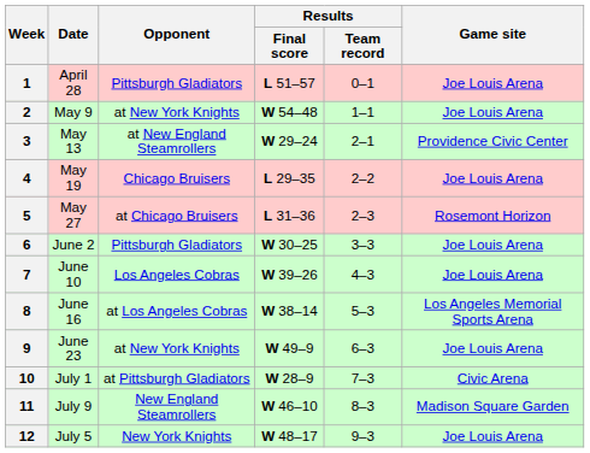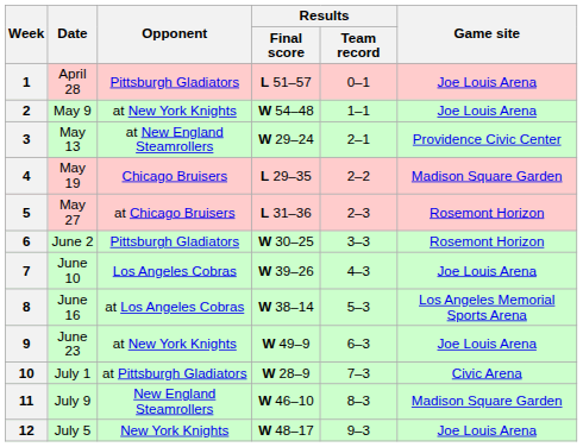4 | Game site: Joe Louis Arena -> Madison Square Garden
6 | Game site: Joe Louis Arena -> Rosemont Horizon
